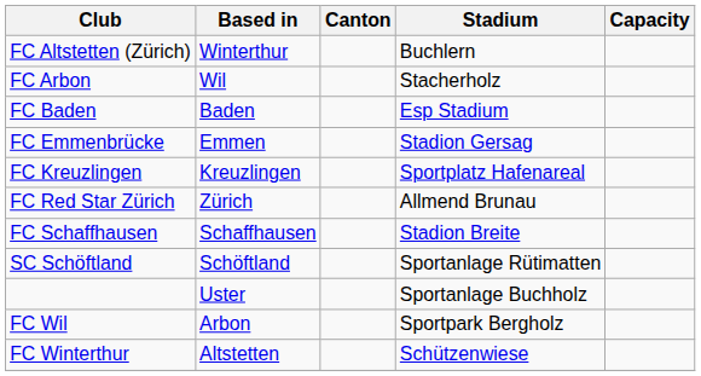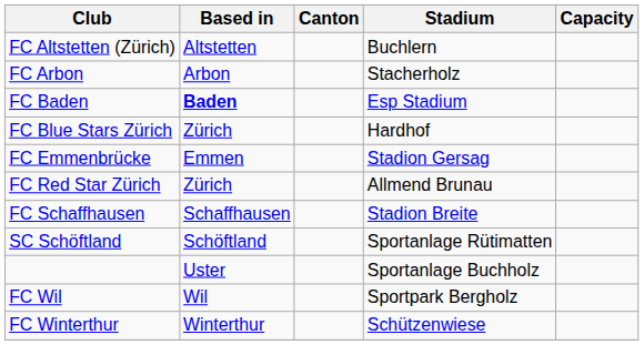FC Altstetten (Zürich) | Based in: Winterthur -> Altstetten
FC Arbon | Based in: Wil -> Arbon
FC Baden | Based in: normal -> bold
+ row: FC Blue Stars Zürich | Zürich | Hardhof
- row: FC Kreuzlingen | Kreuzlingen | Sportplatz Hafenareal
FC Wil | Based in: Arbon -> Wil
FC Winterthur | Based in: Altstetten -> Winterthur
